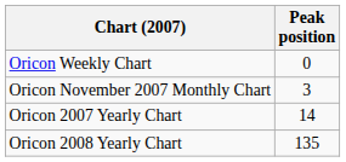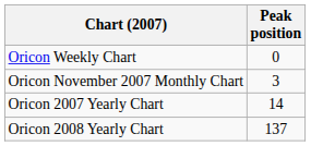Oricon 2008 Yearly Chart | Peak position: 135 -> 137
